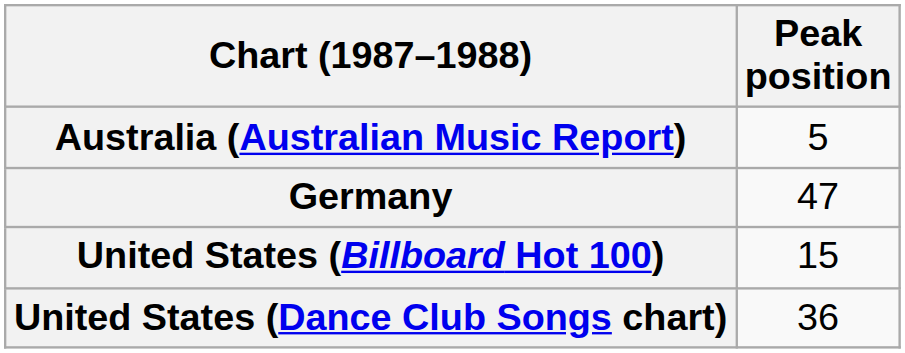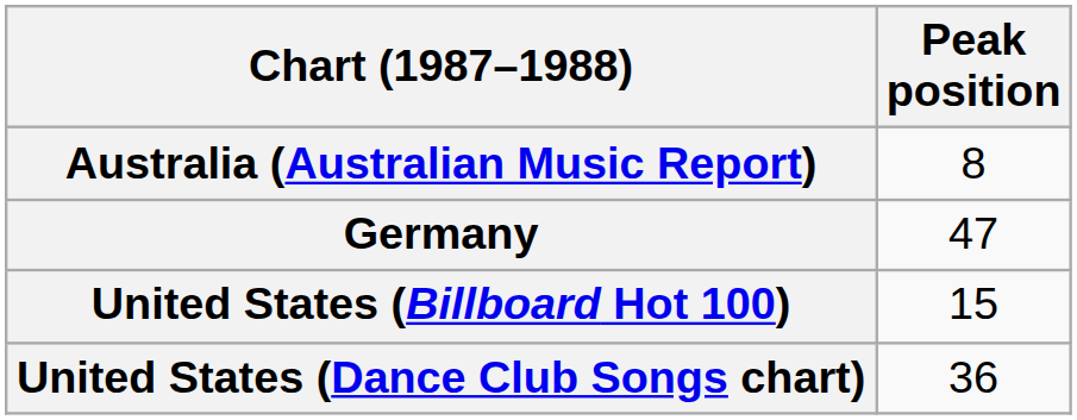Australia (Australian Music Report) | Peak position: 5 -> 8
